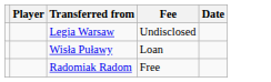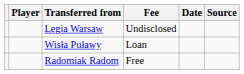+ column: Source
